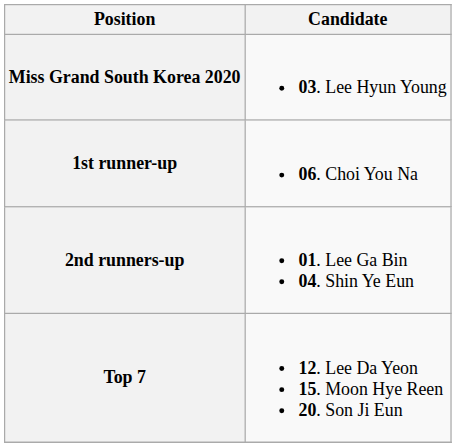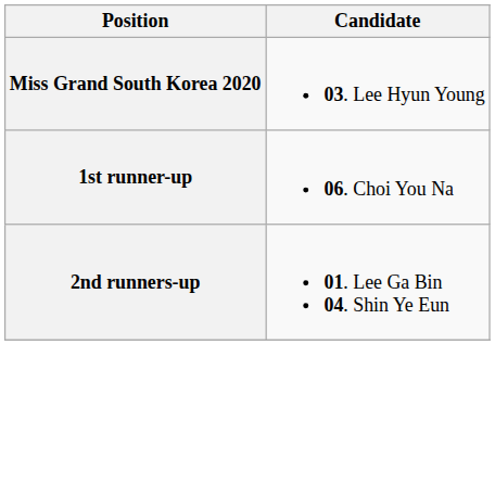- row: Top 7 | 12. Lee Da Yeon 15. Moon Hye Reen 20. Son Ji Eun
